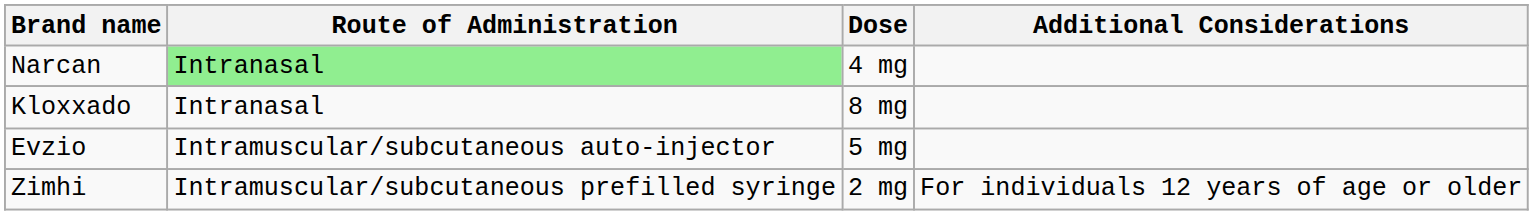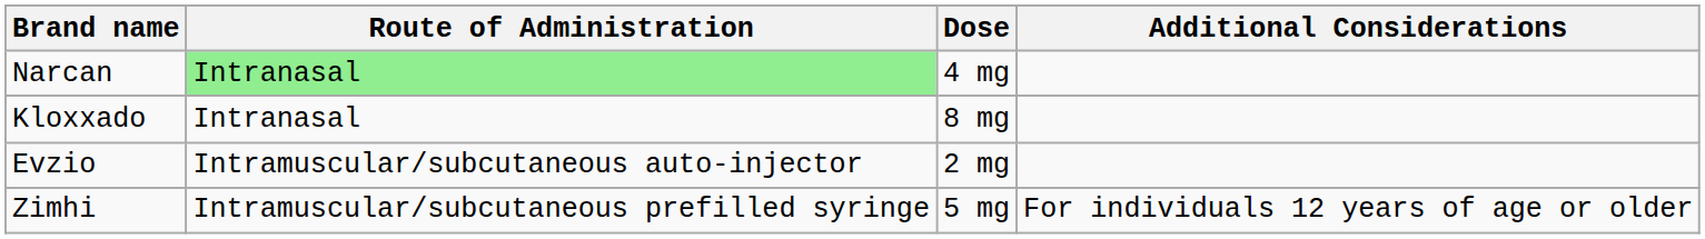Evzio | Dose: 5 mg -> 2 mg
Zimhi | Dose: 2 mg -> 5 mg
